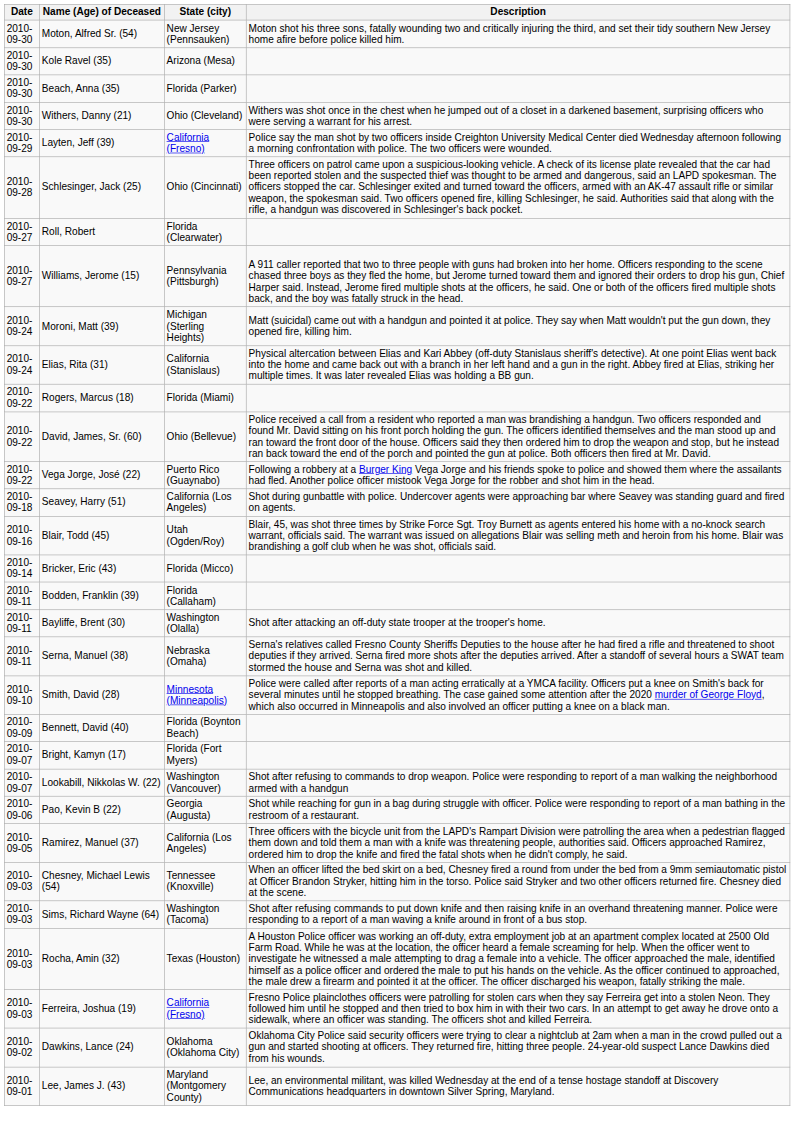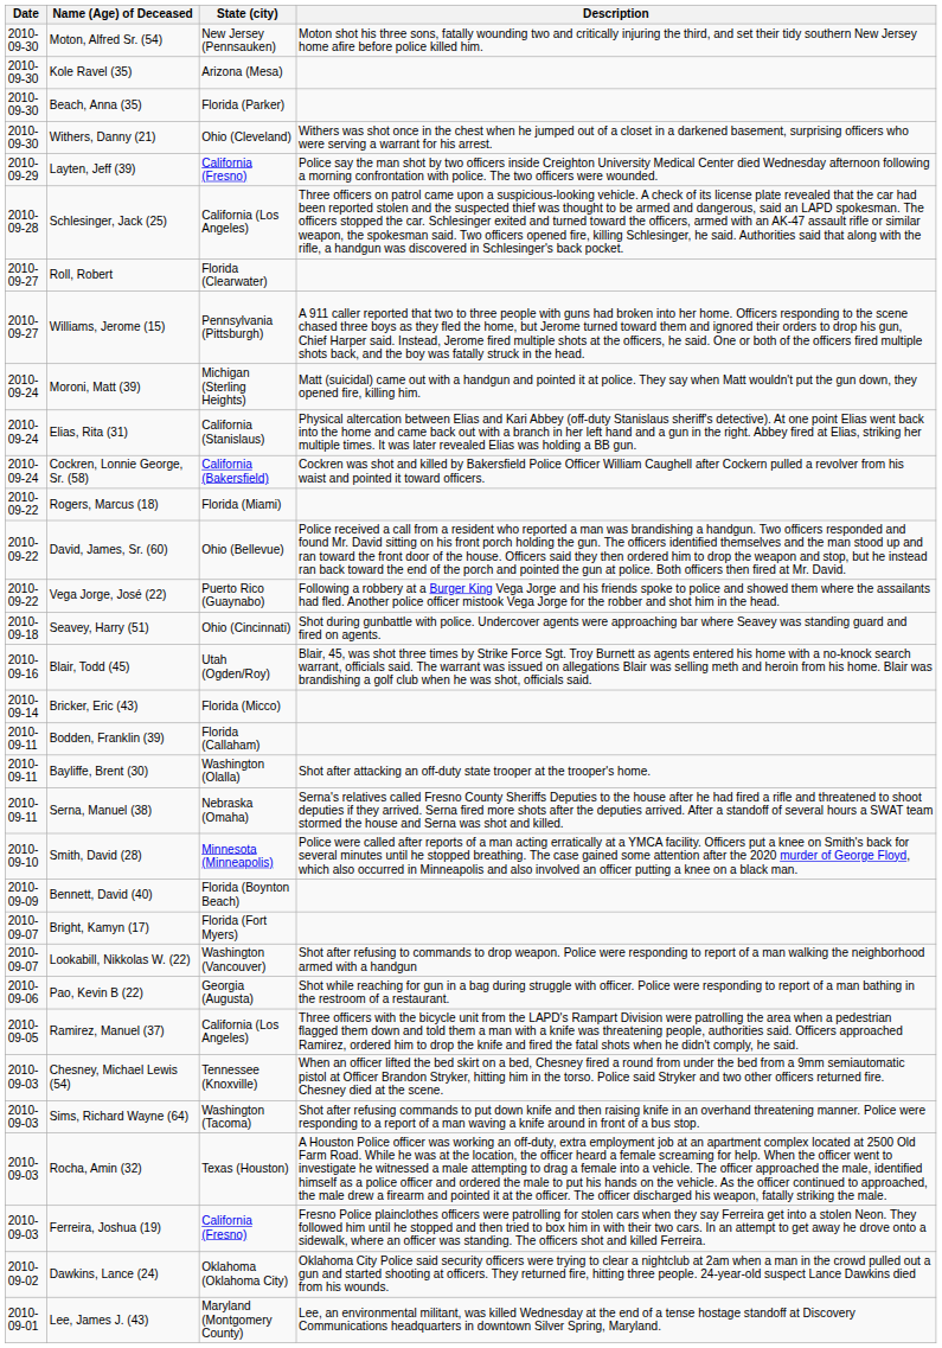Schlesinger, Jack (25) | State (city): Ohio (Cincinnati) -> California (Los Angeles)
+ row: 2010-09-24 | Cockren, Lonnie George, Sr. (58) | California (Bakersfield) | Cockren was shot and killed by Bakersfield Police Officer William Caughell after Cockern pulled a revolver from his waist and pointed it toward officers.
Seavey, Harry (51) | State (city): California (Los Angeles) -> Ohio (Cincinnati)
